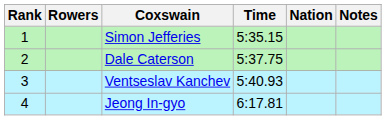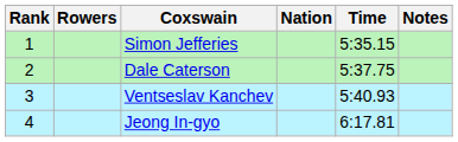columns swapped: Nation <-> Time
